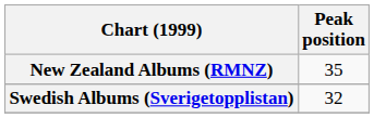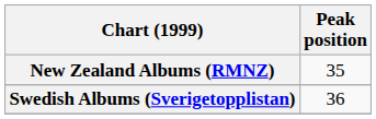Swedish Albums (Sverigetopplistan) | Peak position: 32 -> 36
